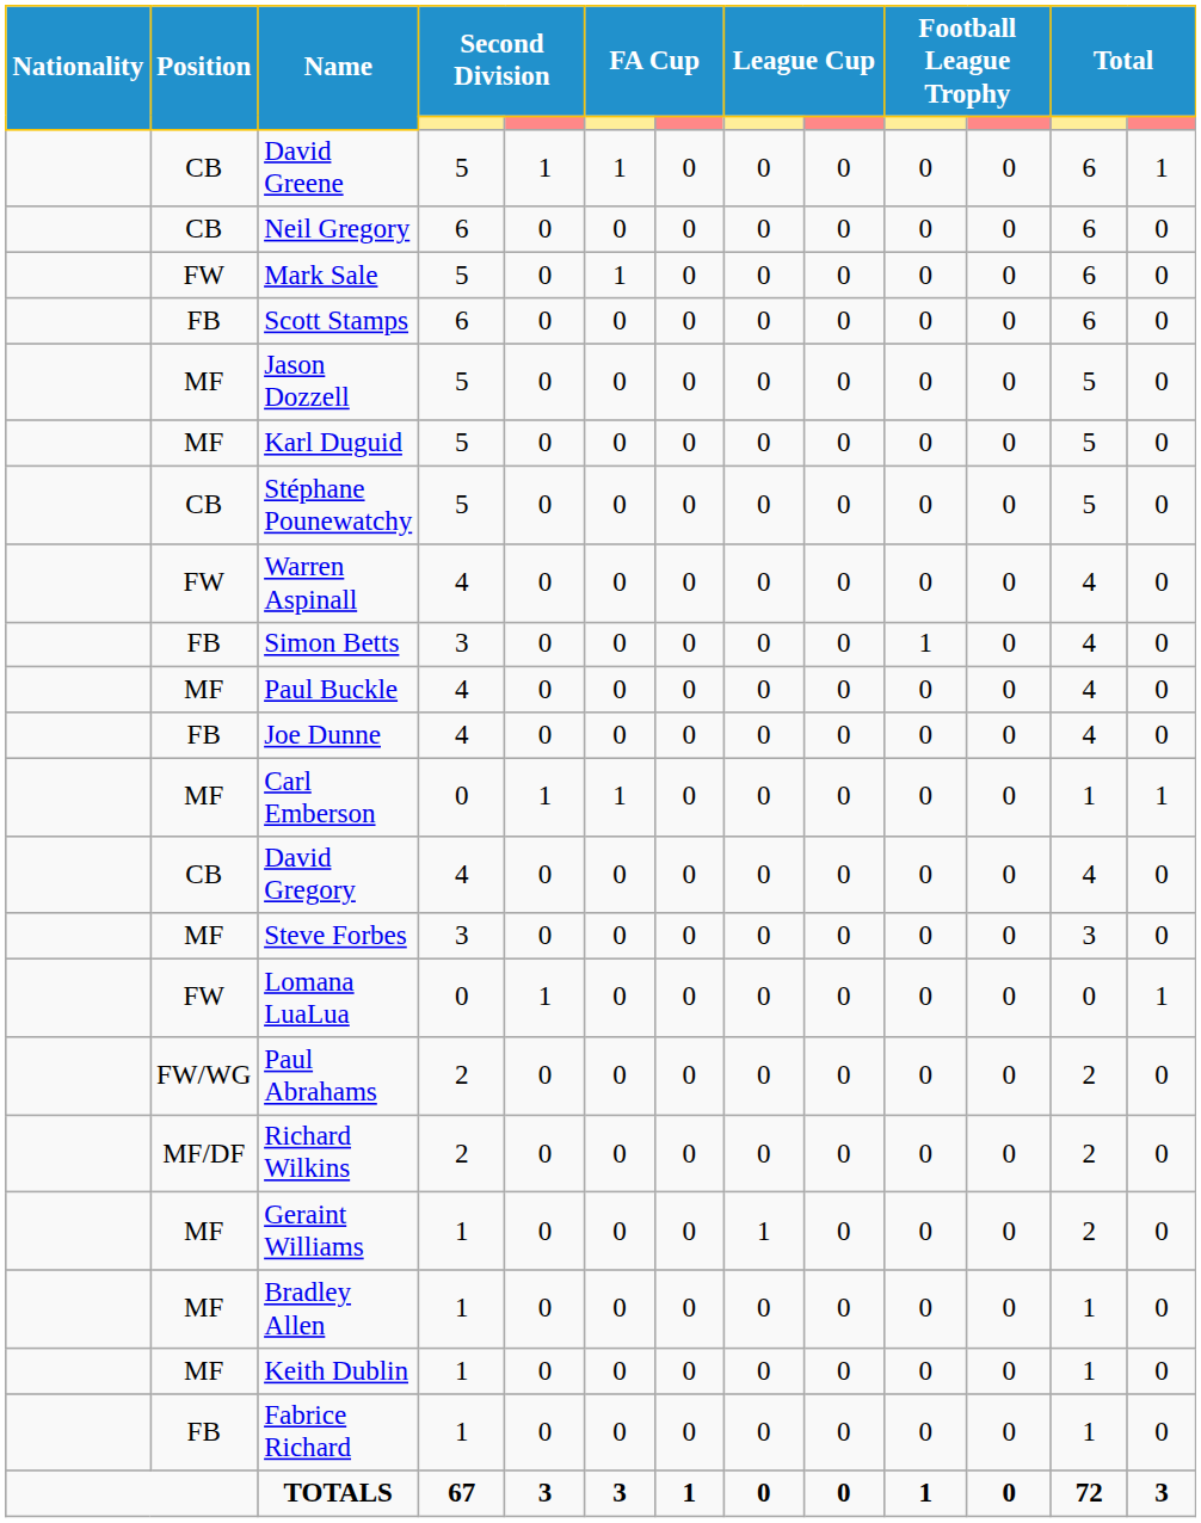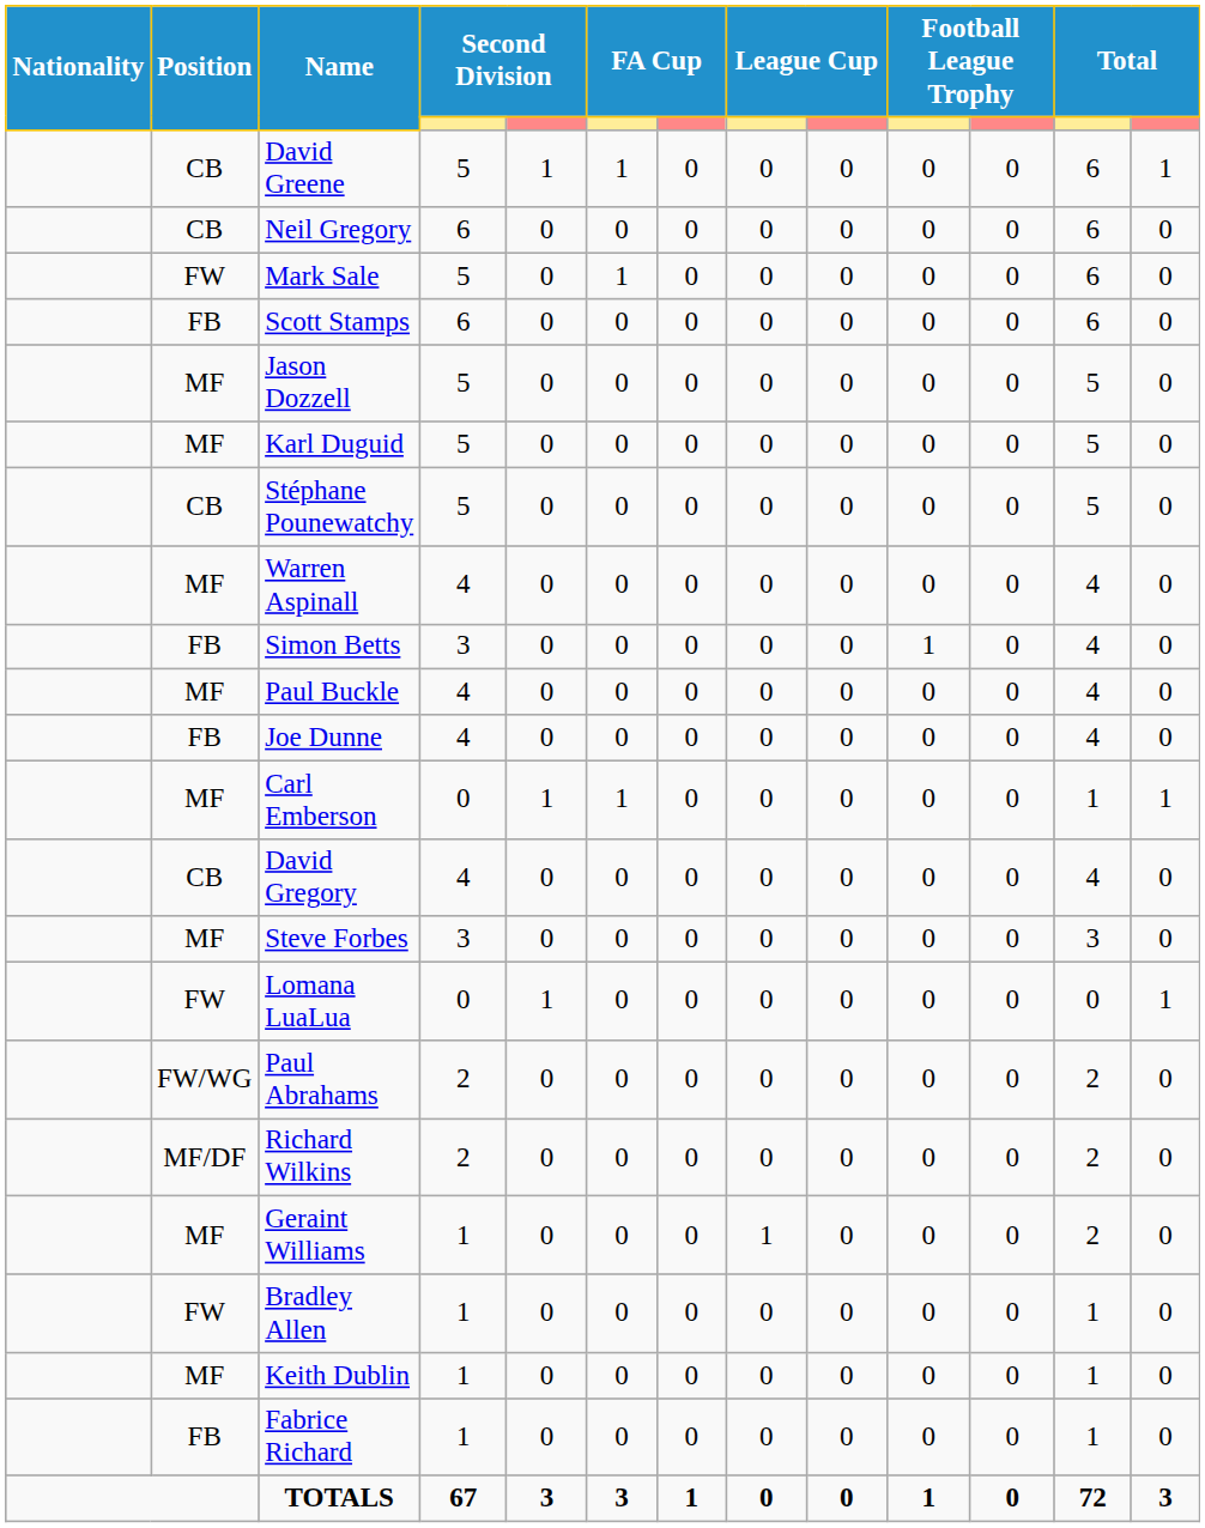Warren Aspinall | Position: FW -> MF
Bradley Allen | Position: MF -> FW
